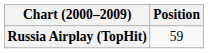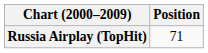Russia Airplay (TopHit) | Position: 59 -> 71
